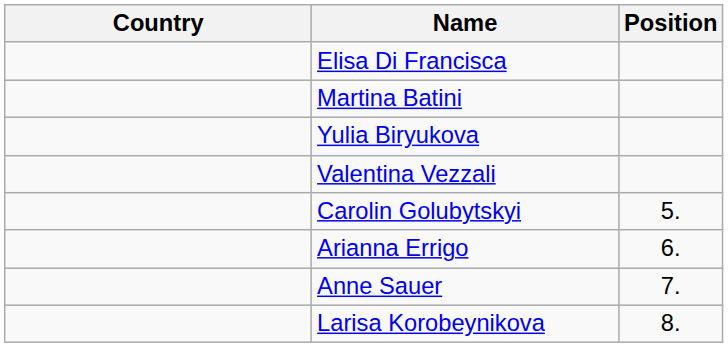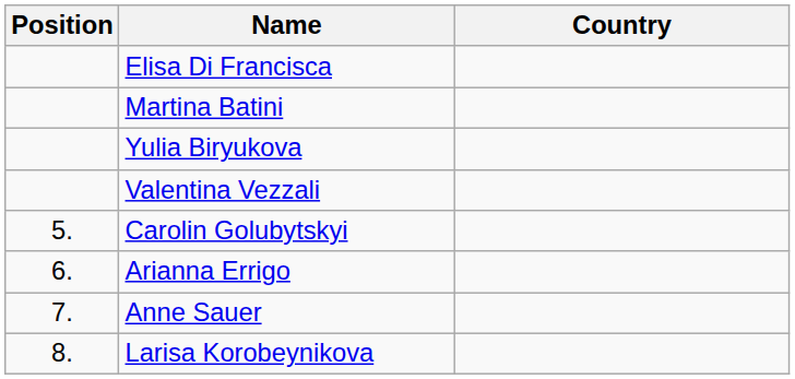columns swapped: Position <-> Country
